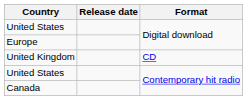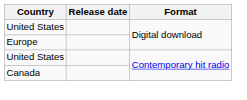- row: United Kingdom | CD
